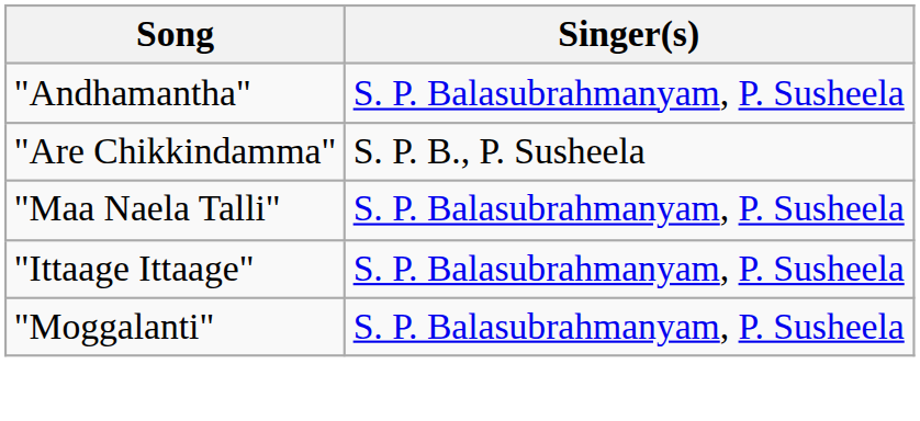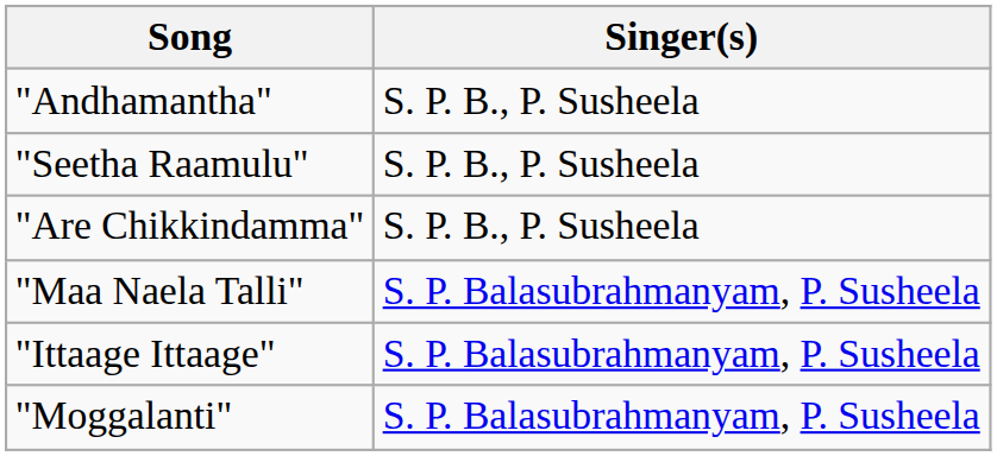"Andhamantha" | Singer(s): S. P. Balasubrahmanyam, P. Susheela -> S. P. B., P. Susheela
+ row: "Seetha Raamulu" | S. P. B., P. Susheela
